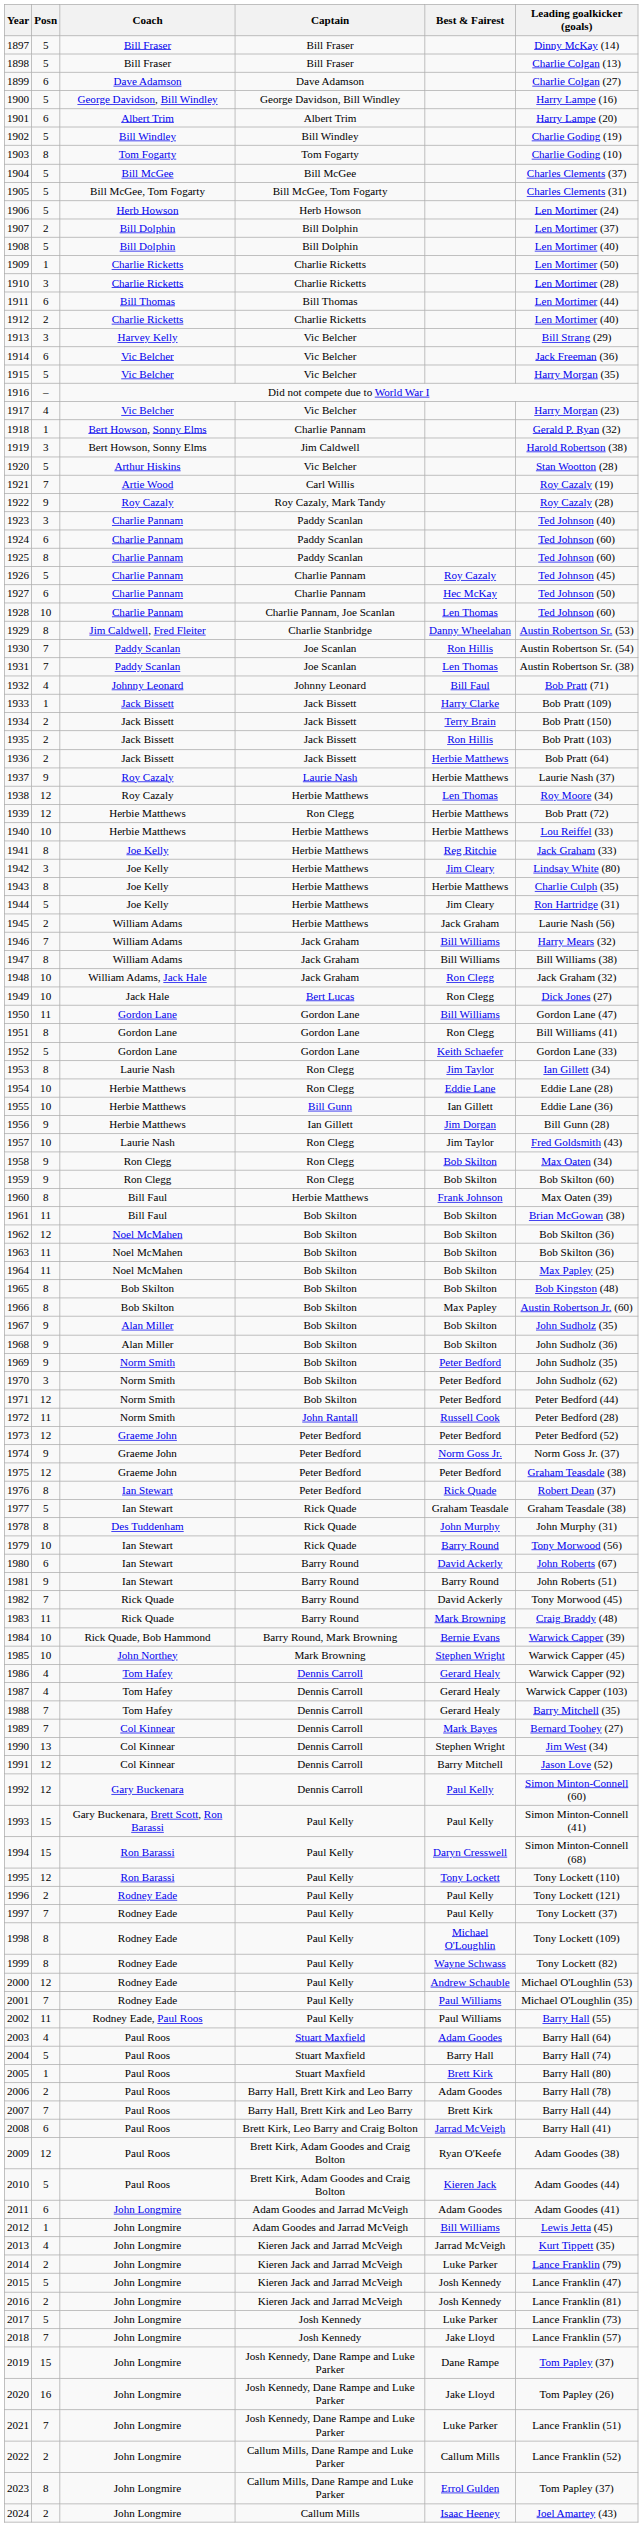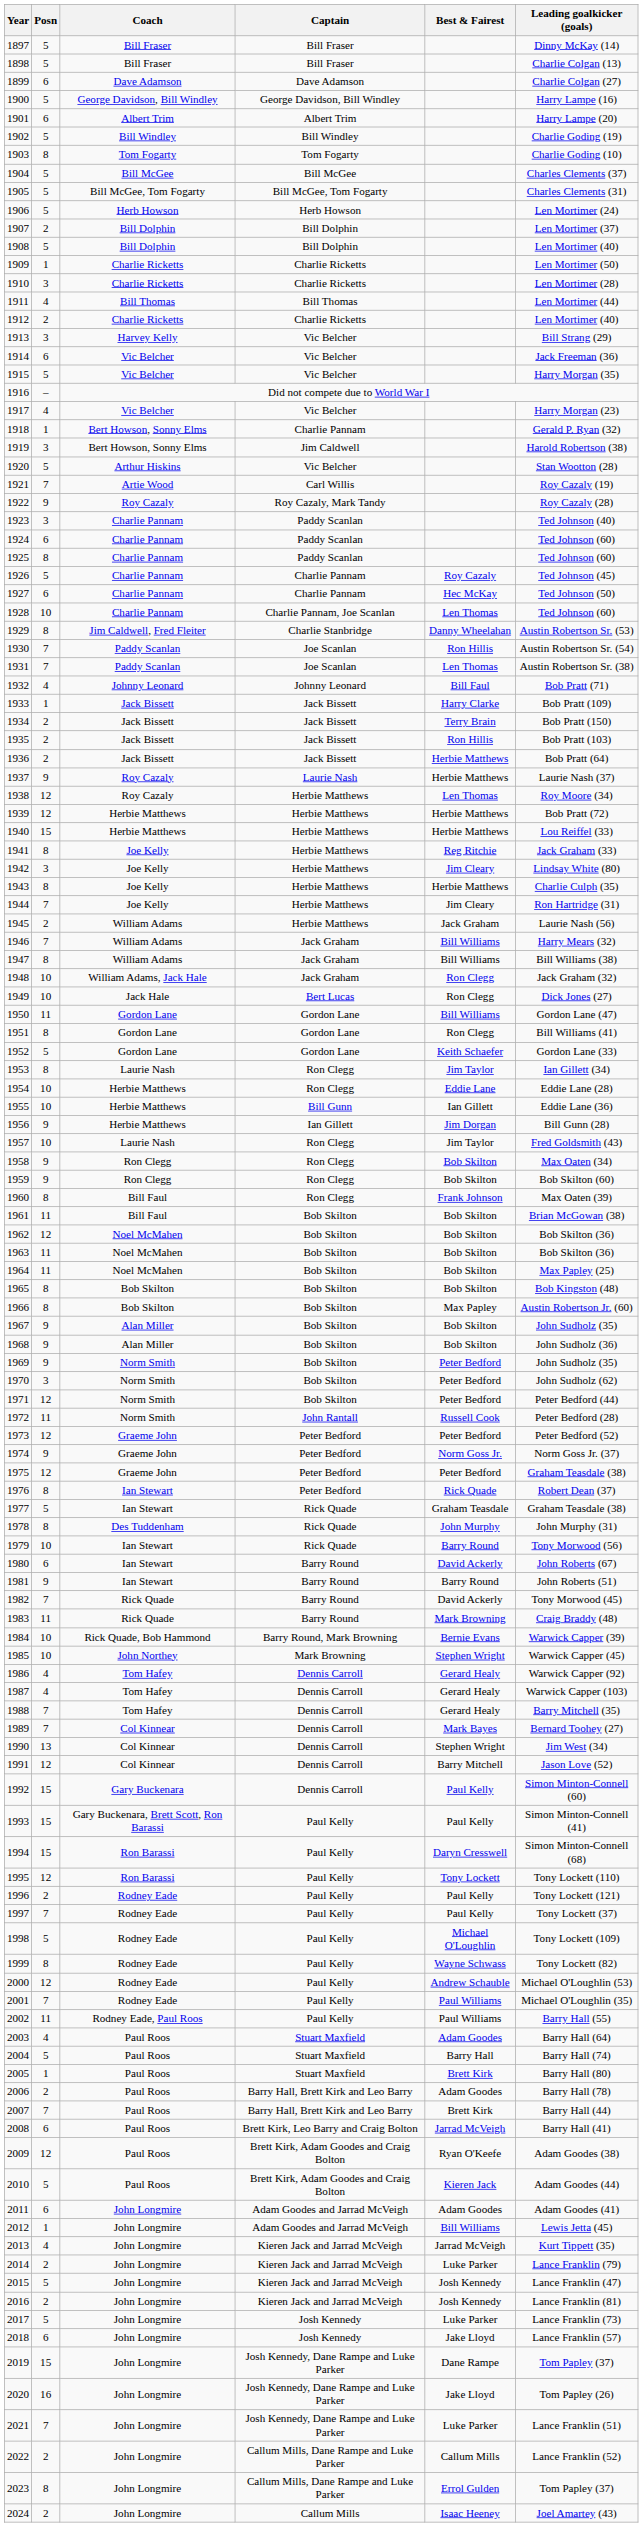1911 | Posn: 6 -> 4
1939 | Captain: Ron Clegg -> Herbie Matthews
1940 | Posn: 10 -> 15
1944 | Posn: 5 -> 7
1960 | Captain: Herbie Matthews -> Ron Clegg
1992 | Posn: 12 -> 15
1998 | Posn: 8 -> 5
2018 | Posn: 7 -> 6
